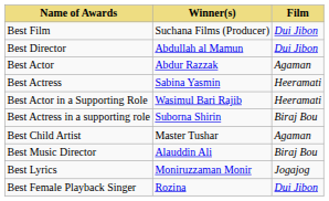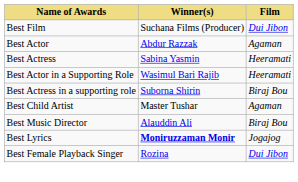- row: Best Director | Abdullah al Mamun | Dui Jibon
Best Lyrics | Winner(s): normal -> bold
